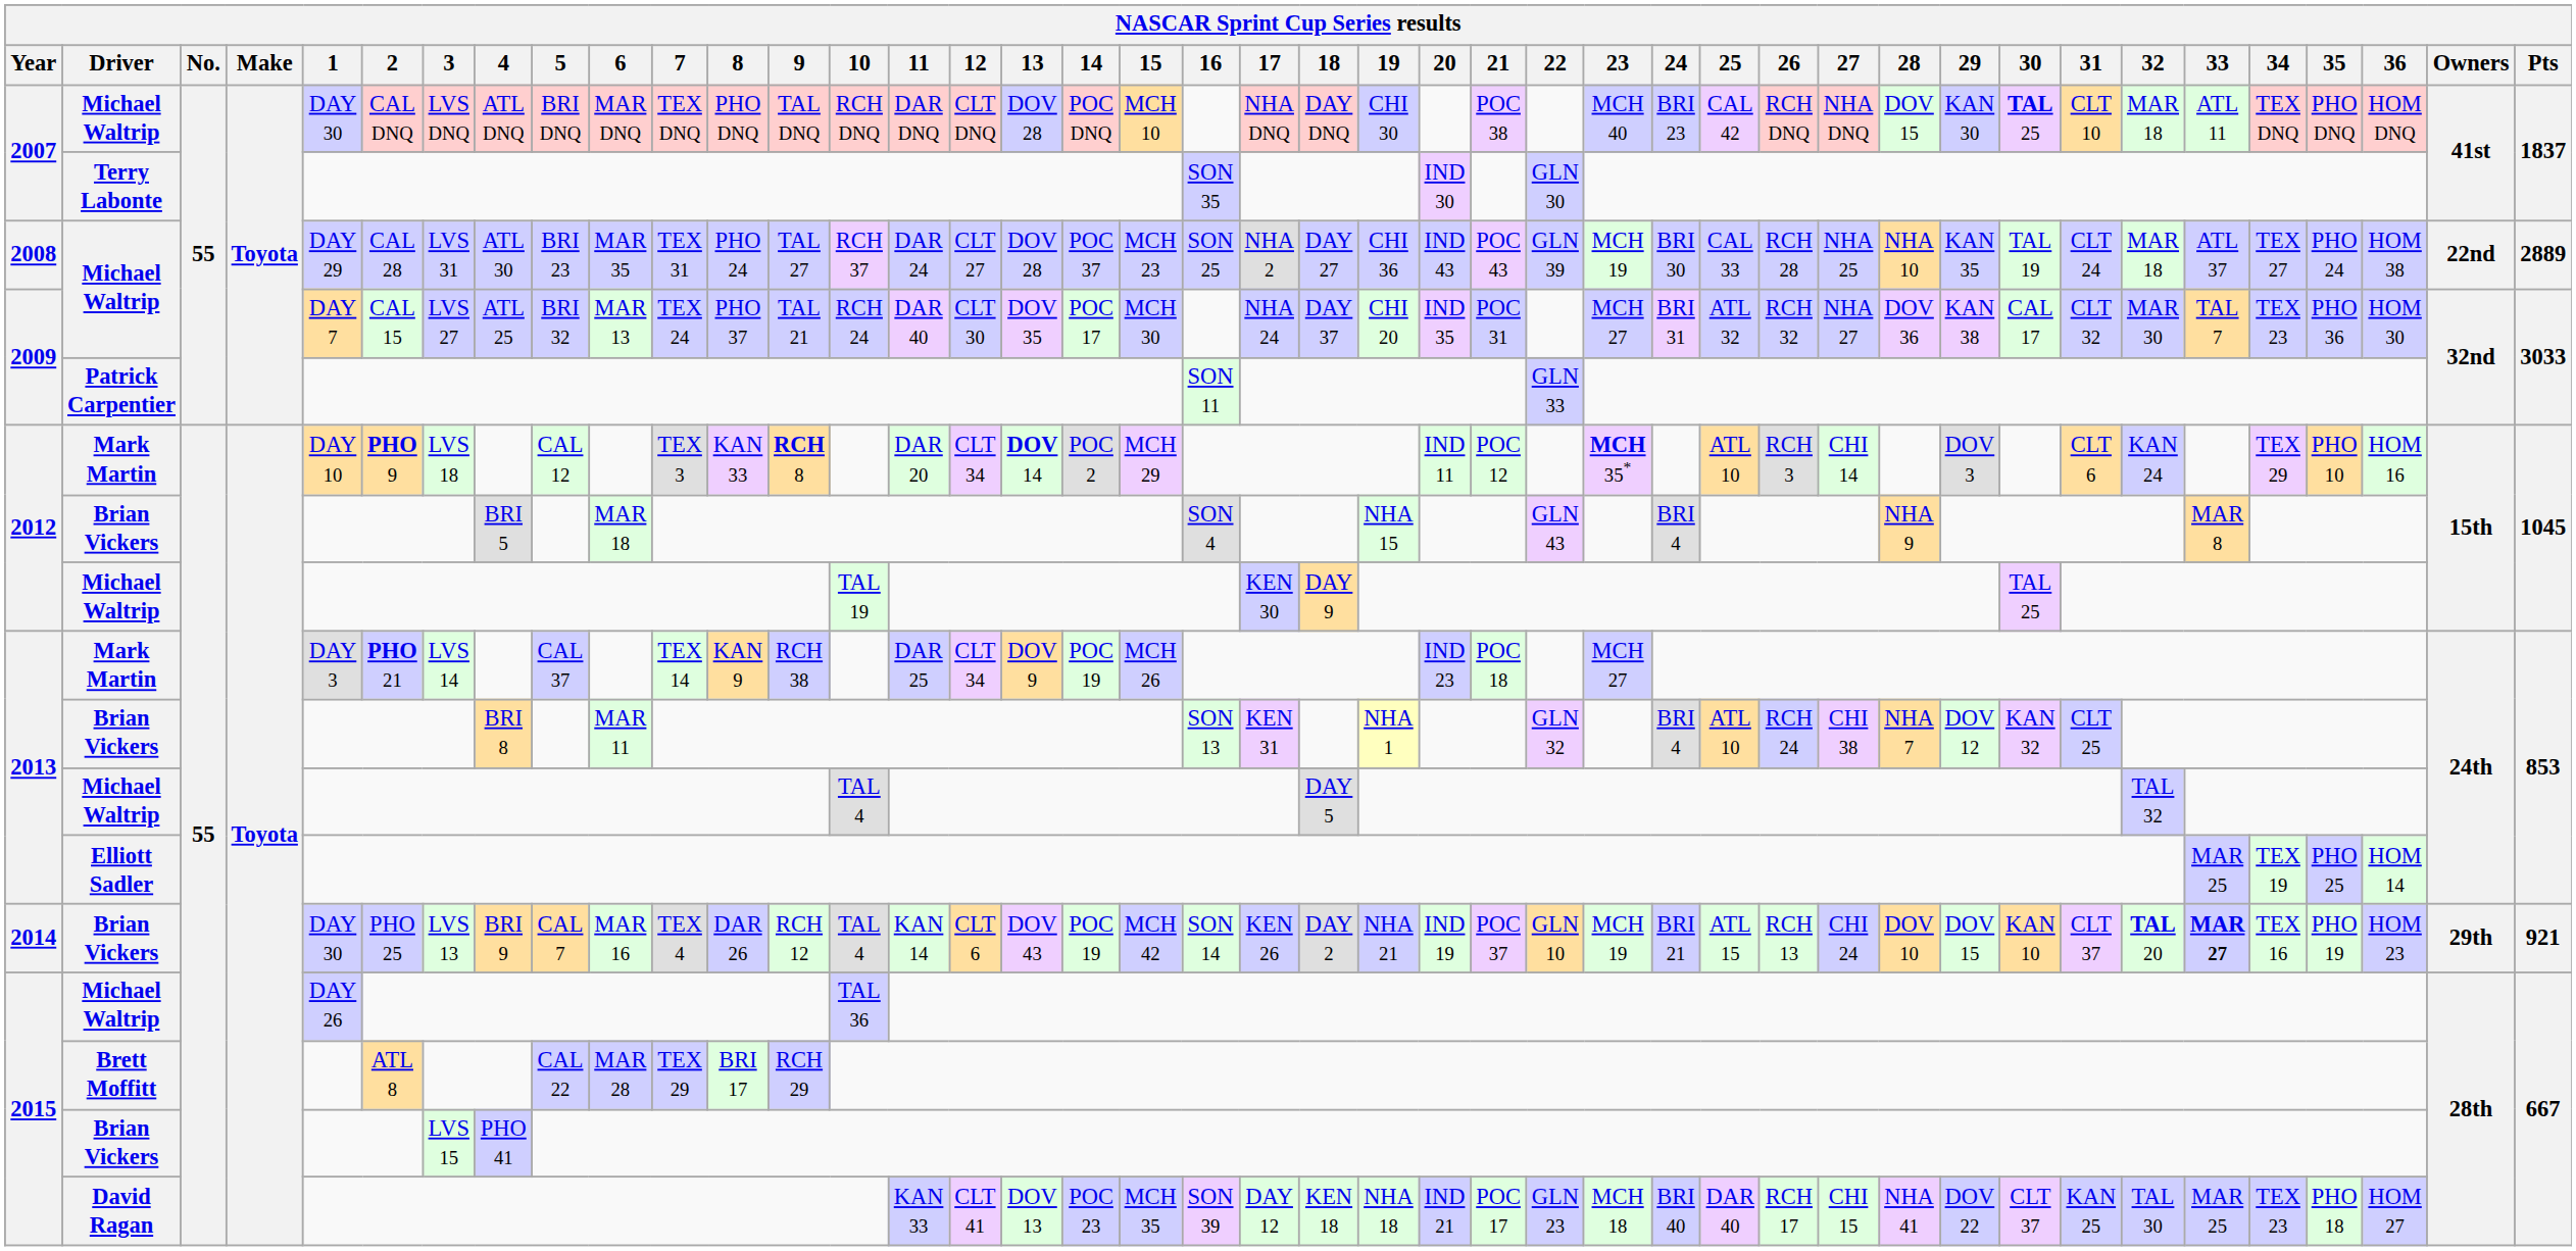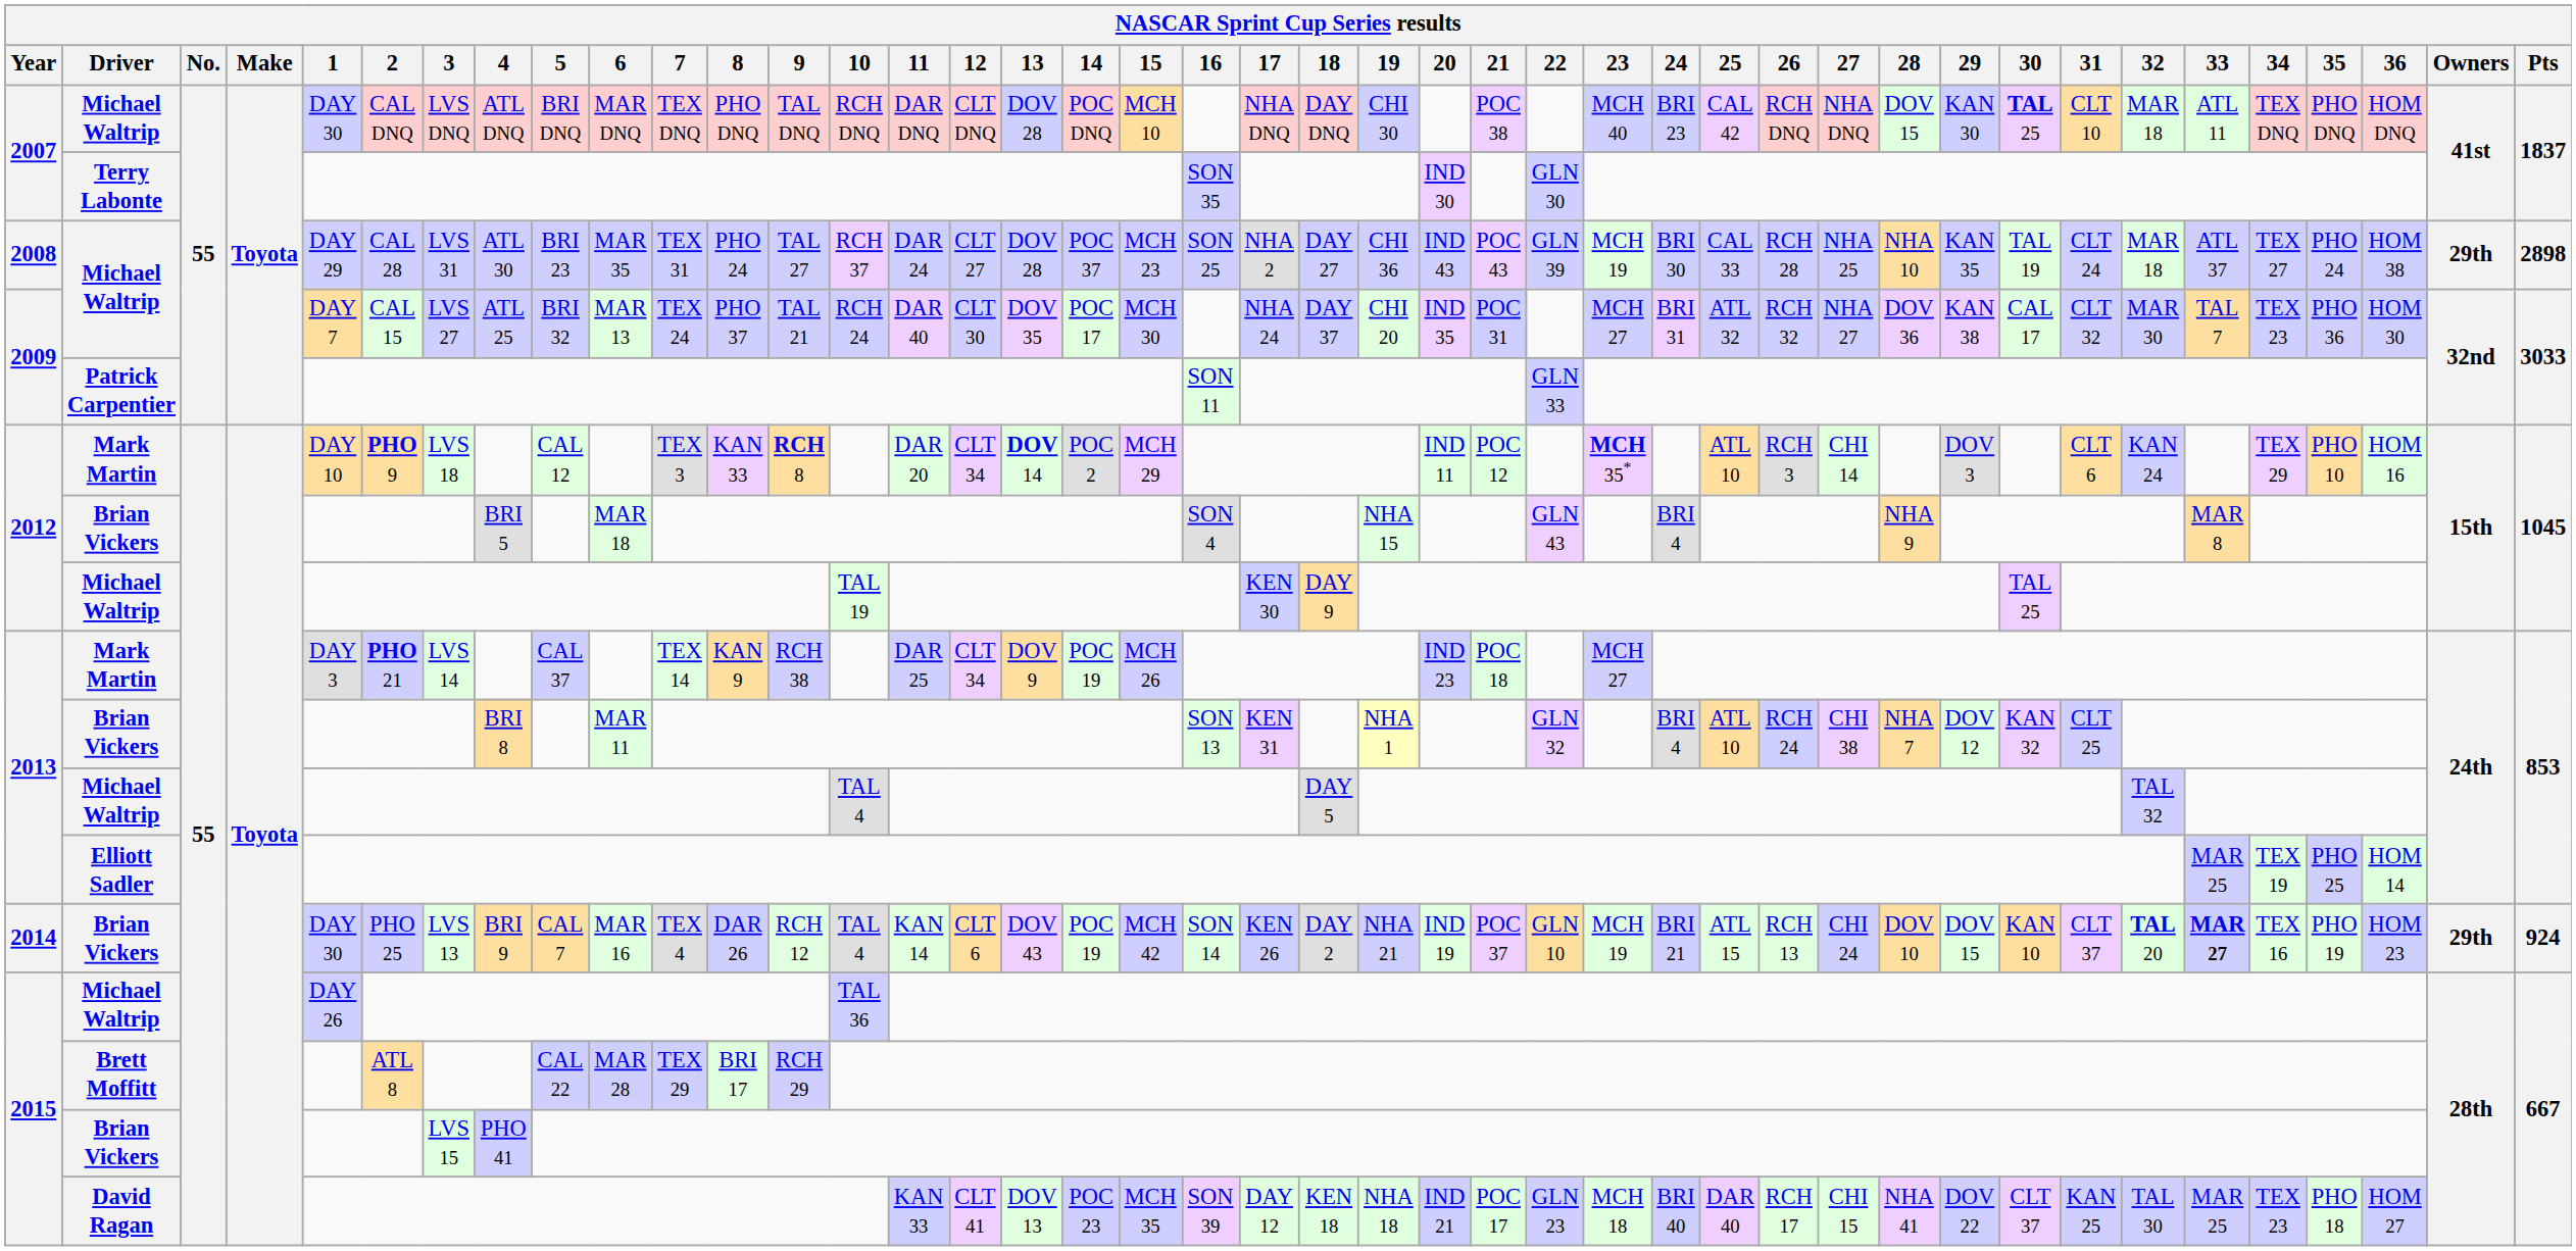2008 / Michael Waltrip | Owners: 22nd -> 29th
2008 / Michael Waltrip | Pts: 2889 -> 2898
2014 / Brian Vickers | Pts: 921 -> 924
